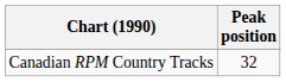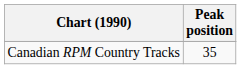Canadian RPM Country Tracks | Peak position: 32 -> 35
